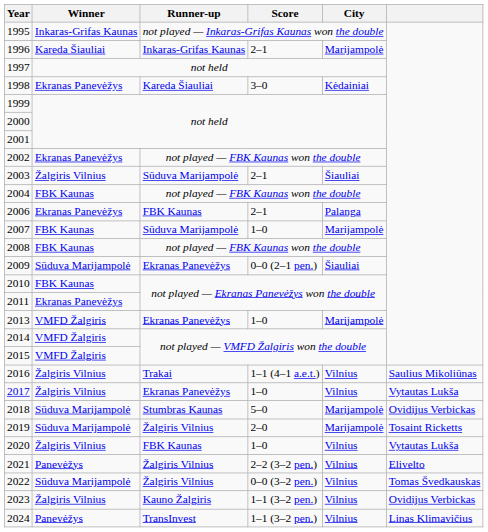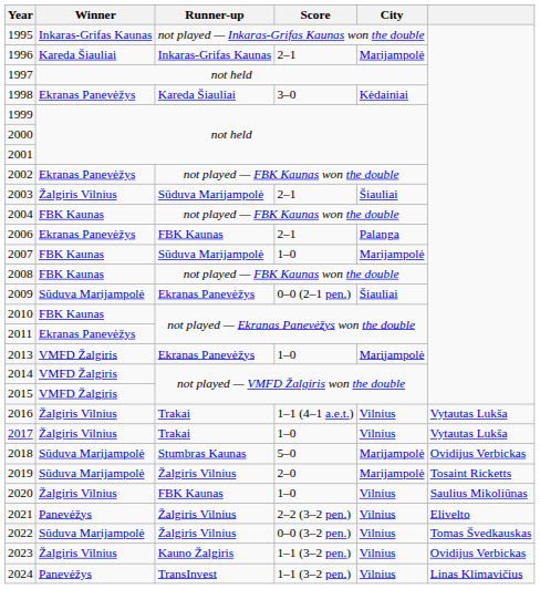2016 | column 6: Saulius Mikoliūnas -> Vytautas Lukša
2017 | Runner-up: Ekranas Panevėžys -> Trakai
2020 | column 6: Vytautas Lukša -> Saulius Mikoliūnas
